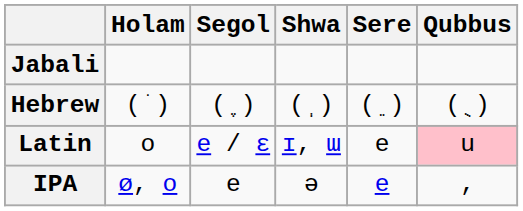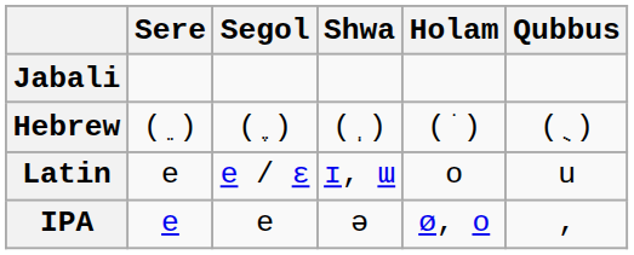columns swapped: Sere <-> Holam
Latin | Qubbus: pink background -> no background
